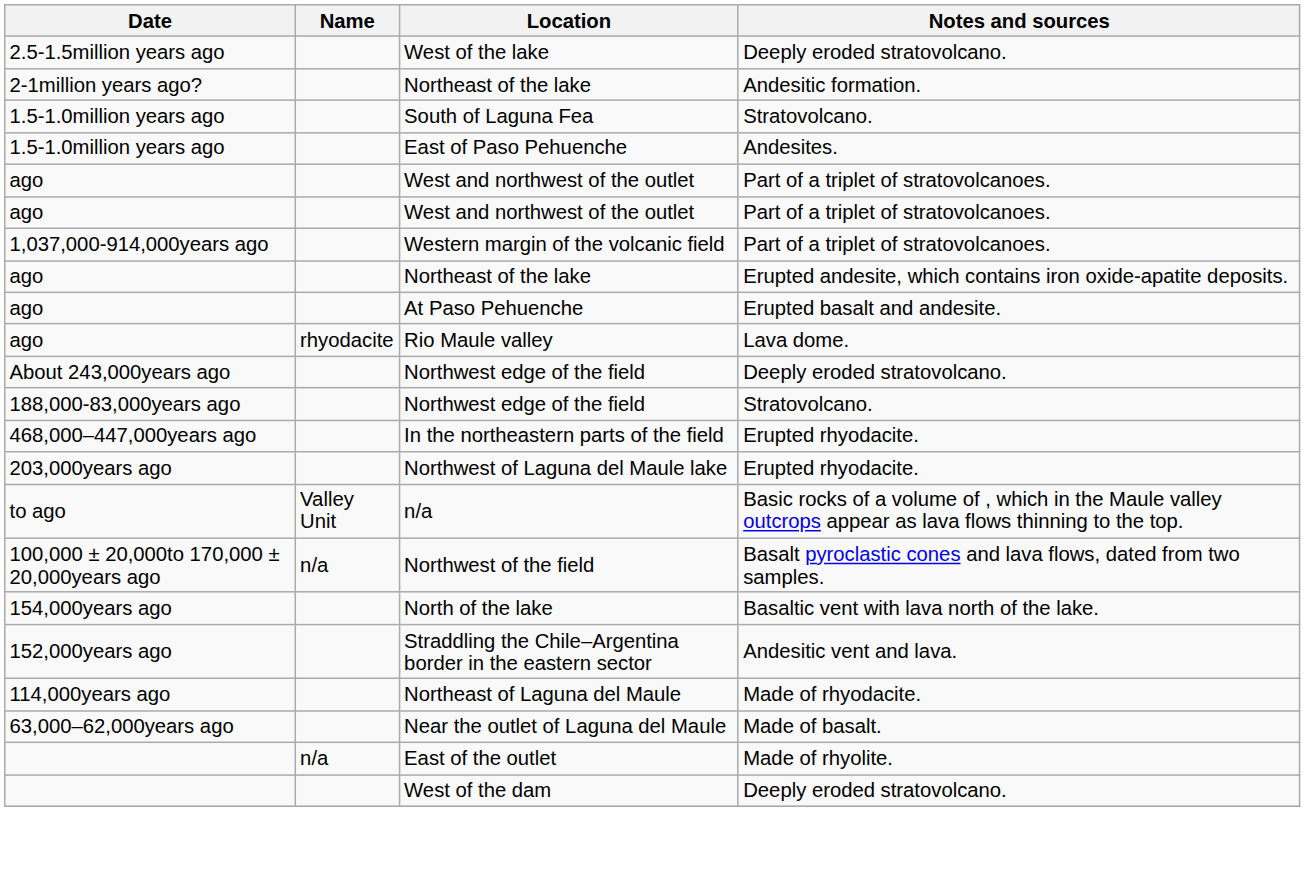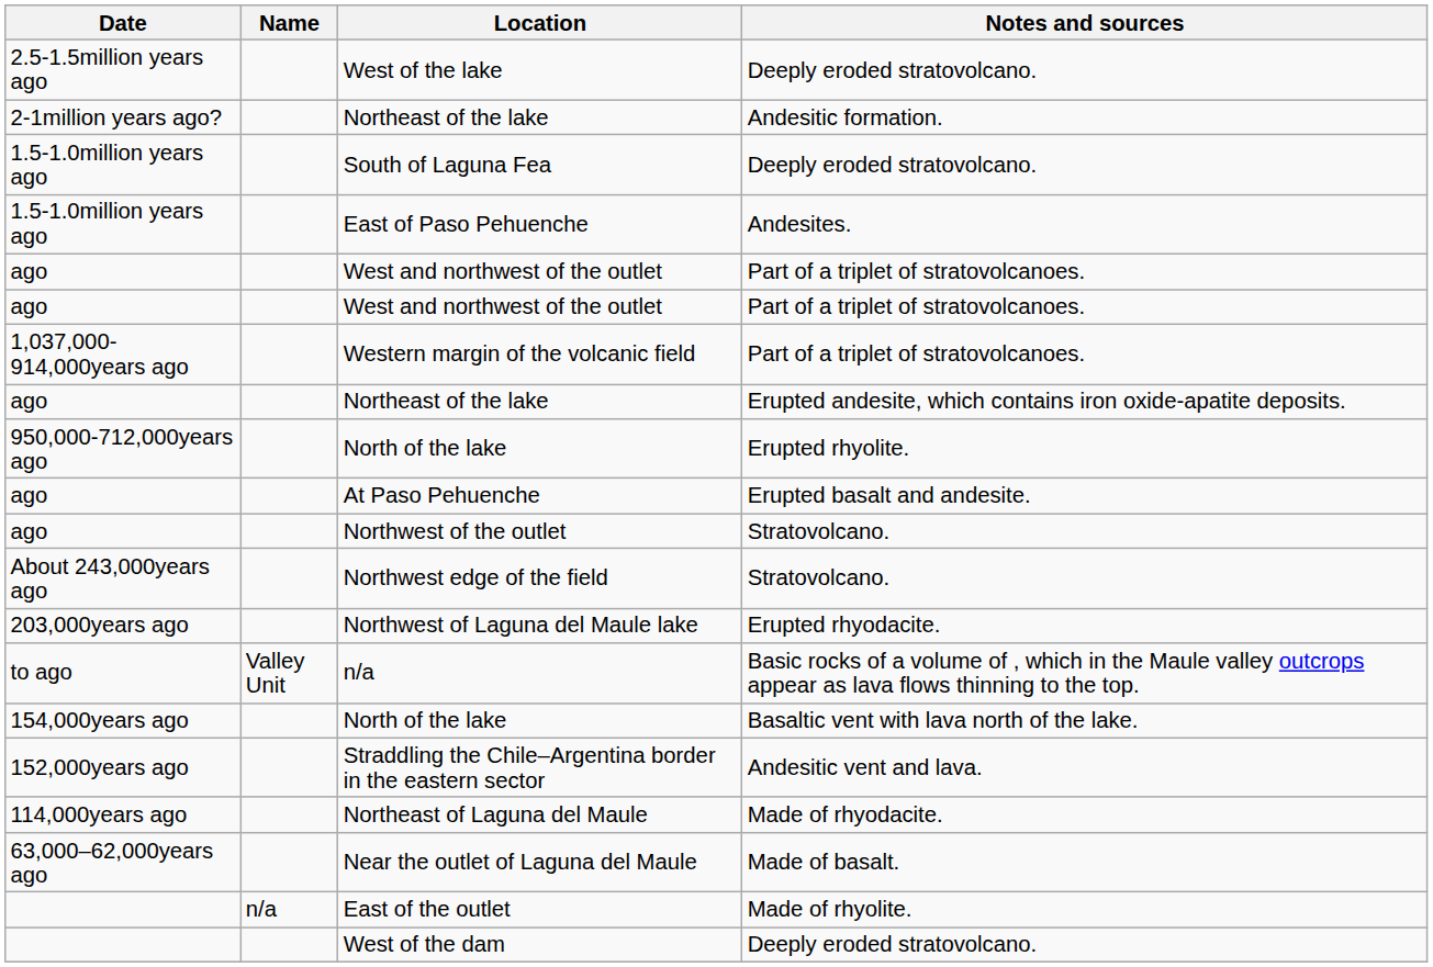South of Laguna Fea | Notes and sources: Stratovolcano. -> Deeply eroded stratovolcano.
+ row: 950,000-712,000years ago | North of the lake | Erupted rhyolite.
- row: ago | rhyodacite | Rio Maule valley | Lava dome.
+ row: ago | Northwest of the outlet | Stratovolcano.
About 243,000years ago / Northwest edge of the field | Notes and sources: Deeply eroded stratovolcano. -> Stratovolcano.
- row: 188,000-83,000years ago | Northwest edge of the field | Stratovolcano.
- row: 468,000–447,000years ago | In the northeastern parts of the field | Erupted rhyodacite.
- row: 100,000 ± 20,000to 170,000 ± 20,000years ago | n/a | Northwest of the field | Basalt pyroclastic cones and lava flows, dated from two samples.
